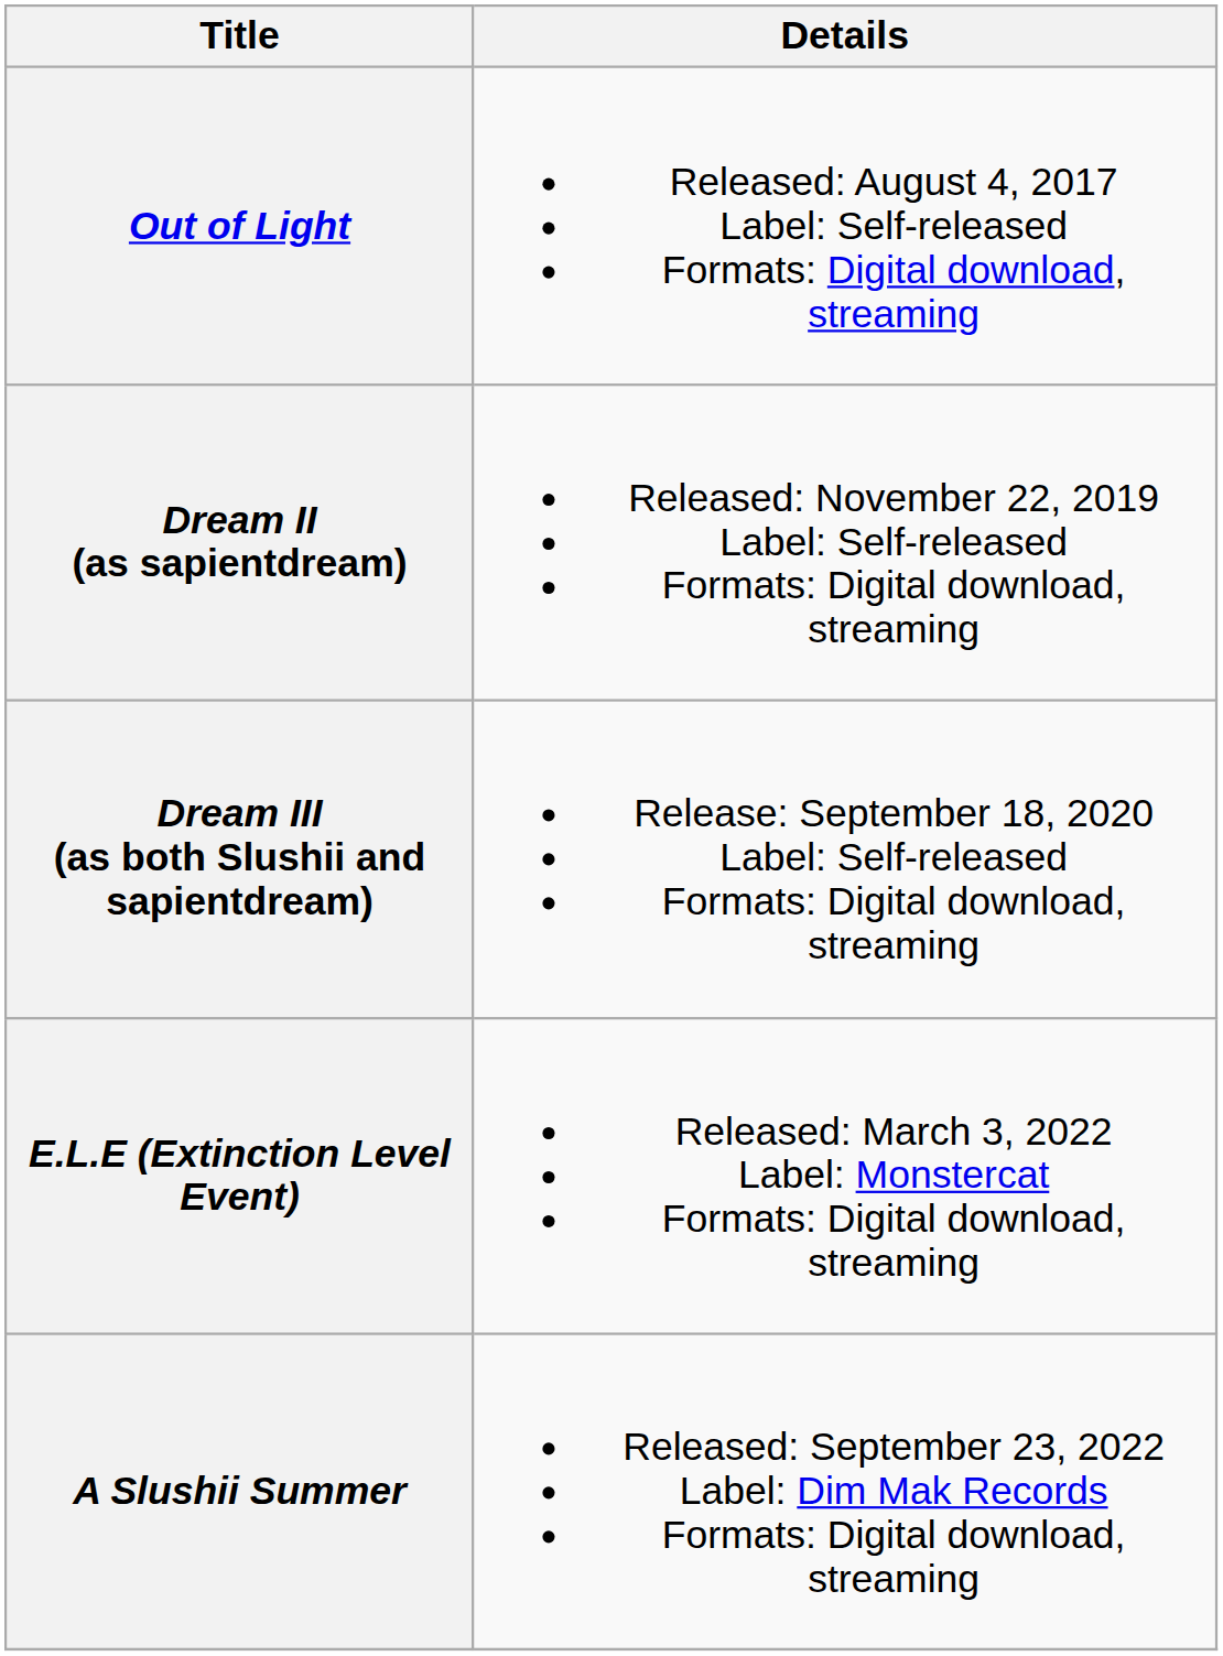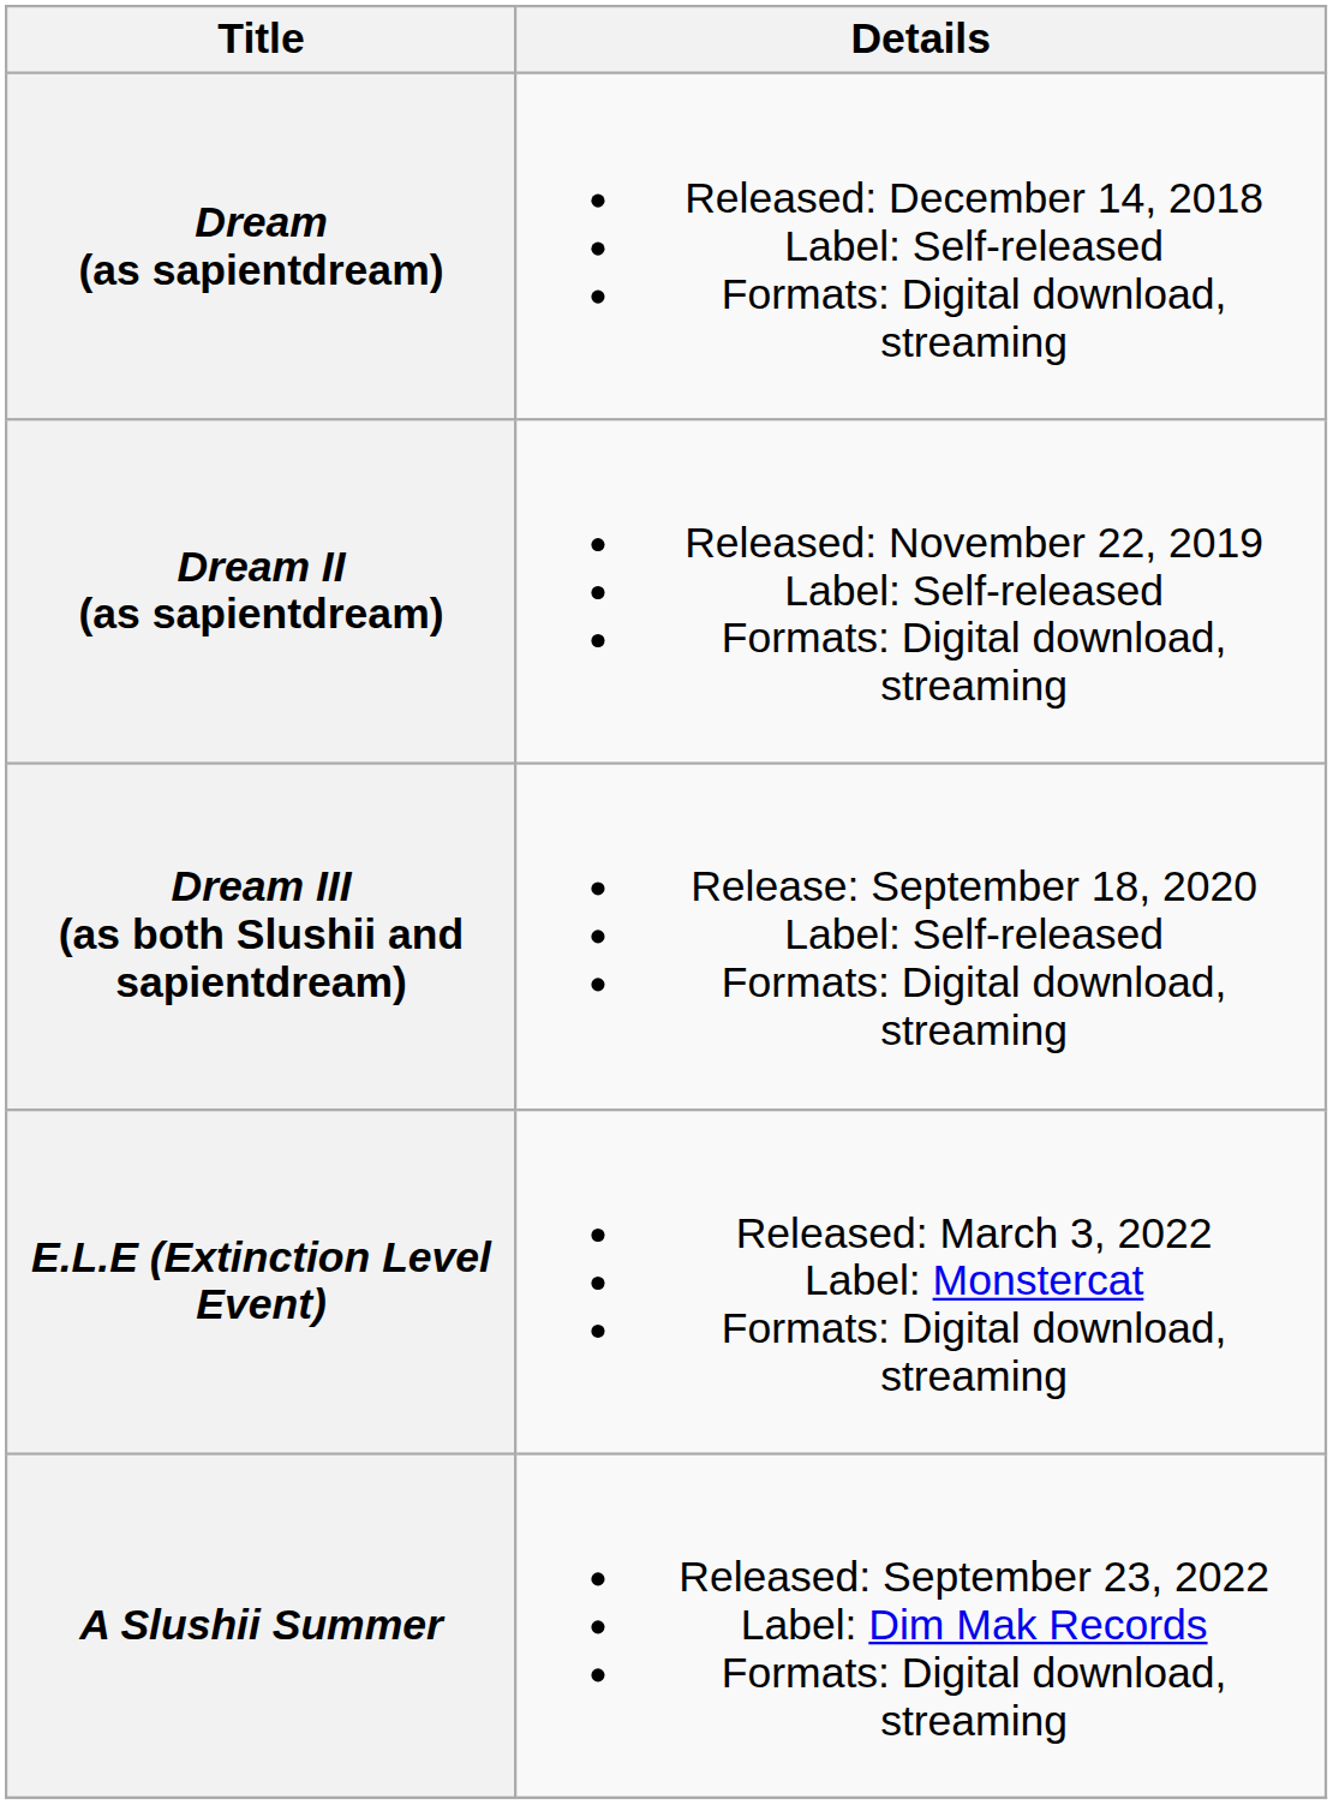- row: Out of Light | Released: August 4, 2017 Label: Self-released Formats: Digital download, streaming
+ row: Dream (as sapientdream) | Released: December 14, 2018 Label: Self-released Formats: Digital download, streaming
